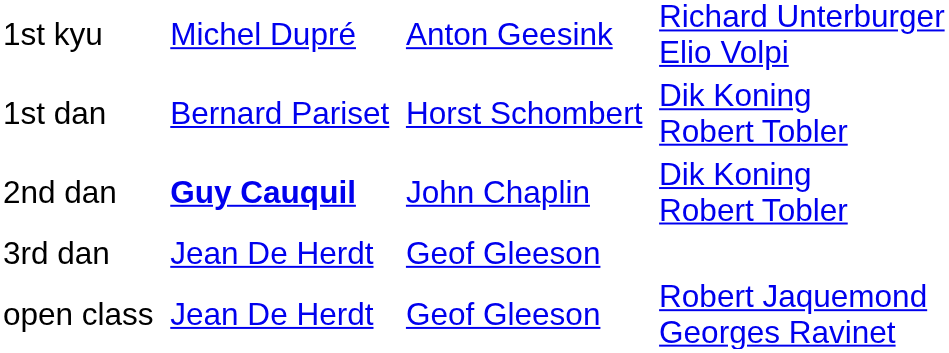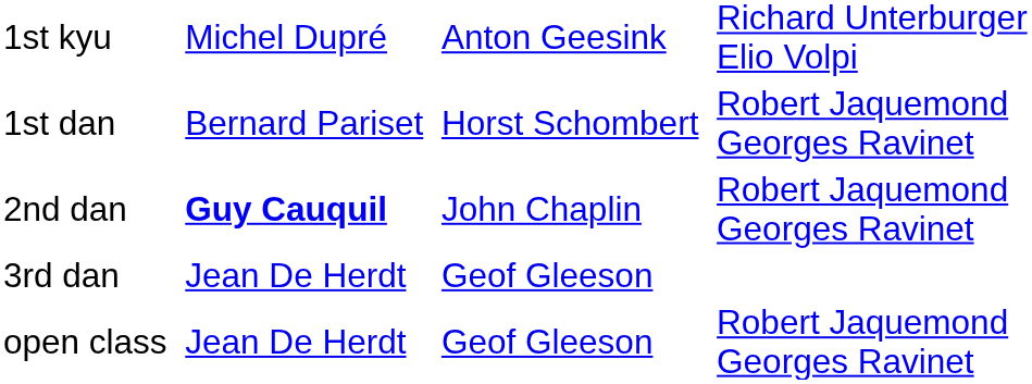1st dan | column 4: Dik Koning Robert Tobler -> Robert Jaquemond Georges Ravinet
2nd dan | column 4: Dik Koning Robert Tobler -> Robert Jaquemond Georges Ravinet
